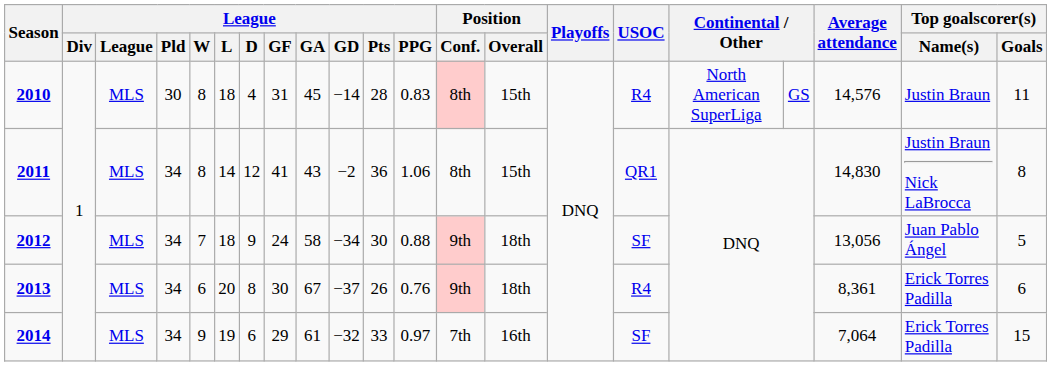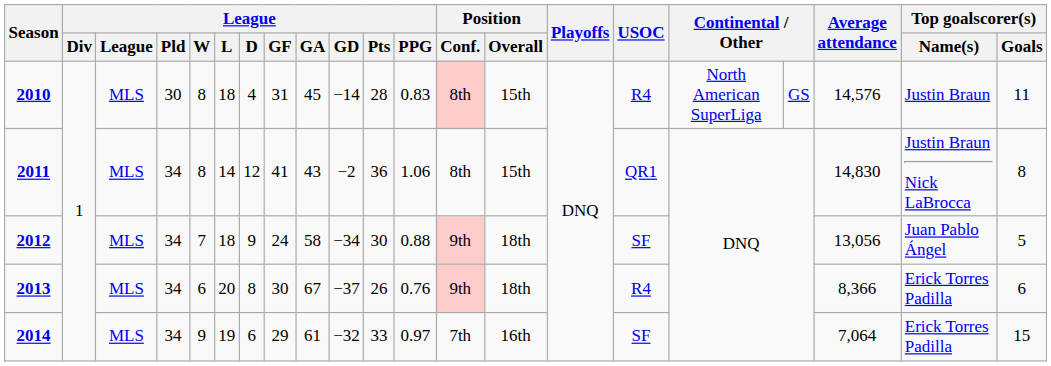2013 | Average attendance: 8,361 -> 8,366
